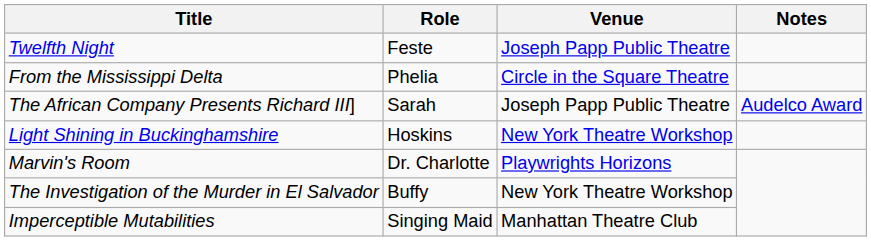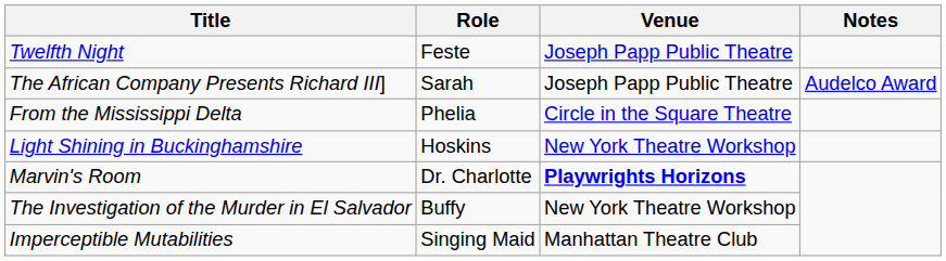rows swapped: The African Company Presents Richard III] <-> From the Mississippi Delta
Marvin's Room | Venue: normal -> bold
